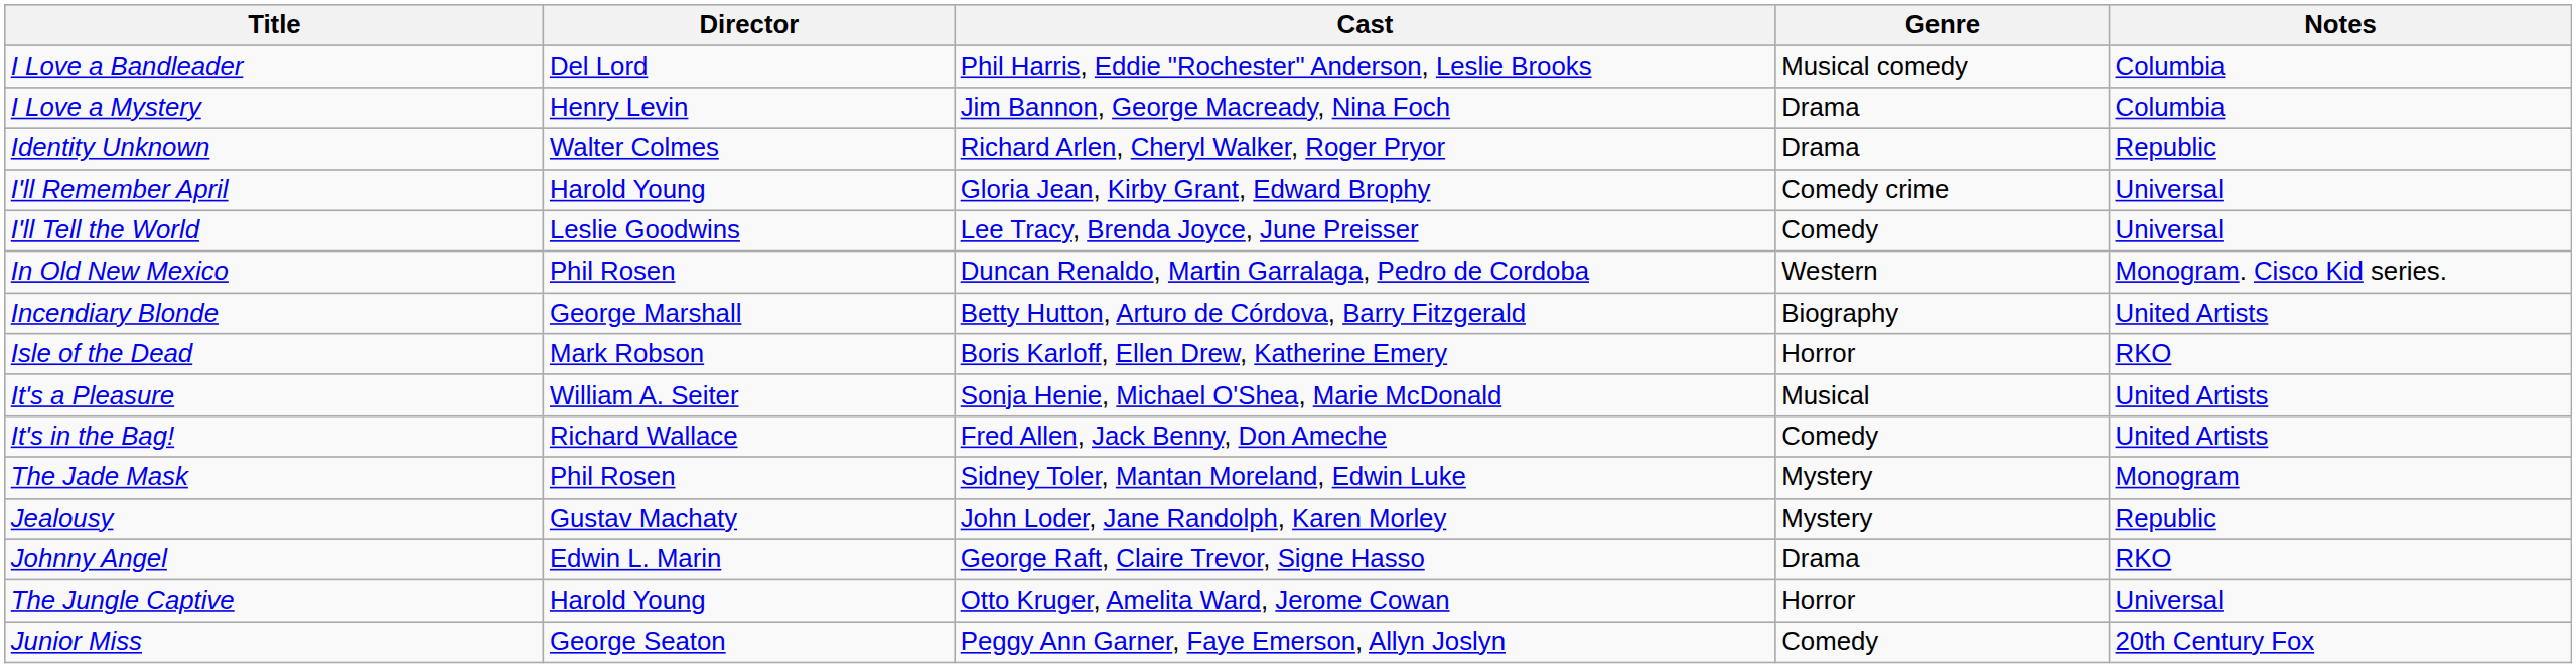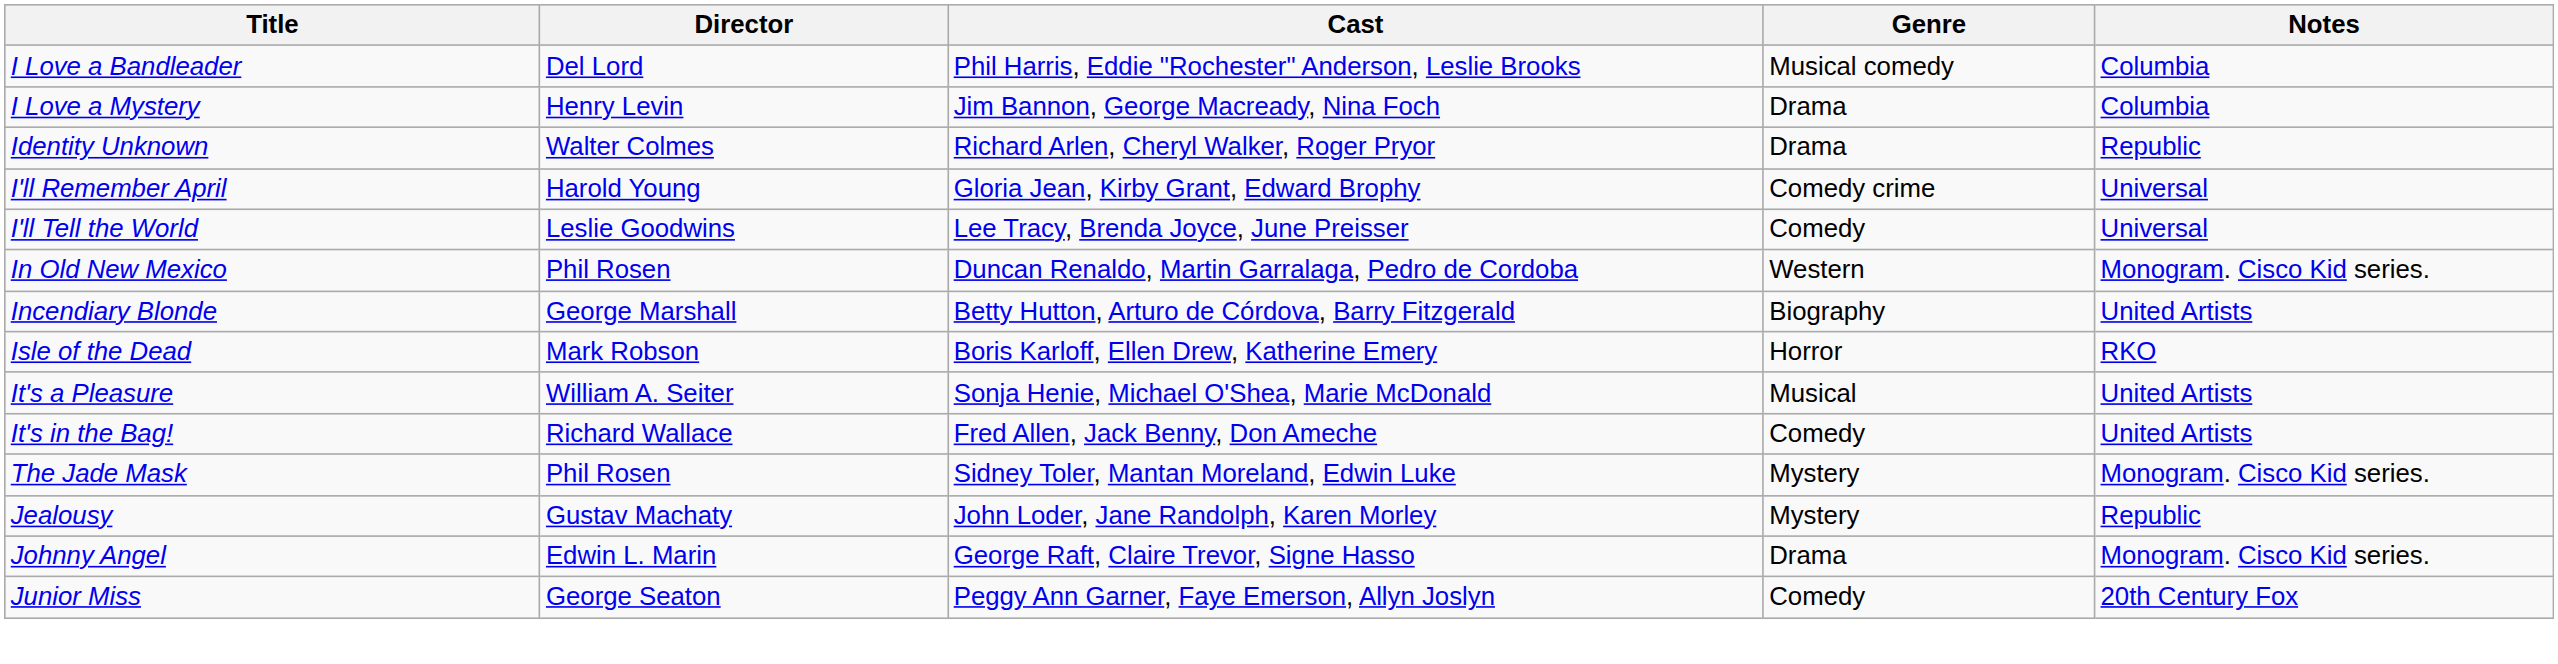The Jade Mask | Notes: Monogram -> Monogram. Cisco Kid series.
Johnny Angel | Notes: RKO -> Monogram. Cisco Kid series.
- row: The Jungle Captive | Harold Young | Otto Kruger, Amelita Ward, Jerome Cowan | Horror | Universal
